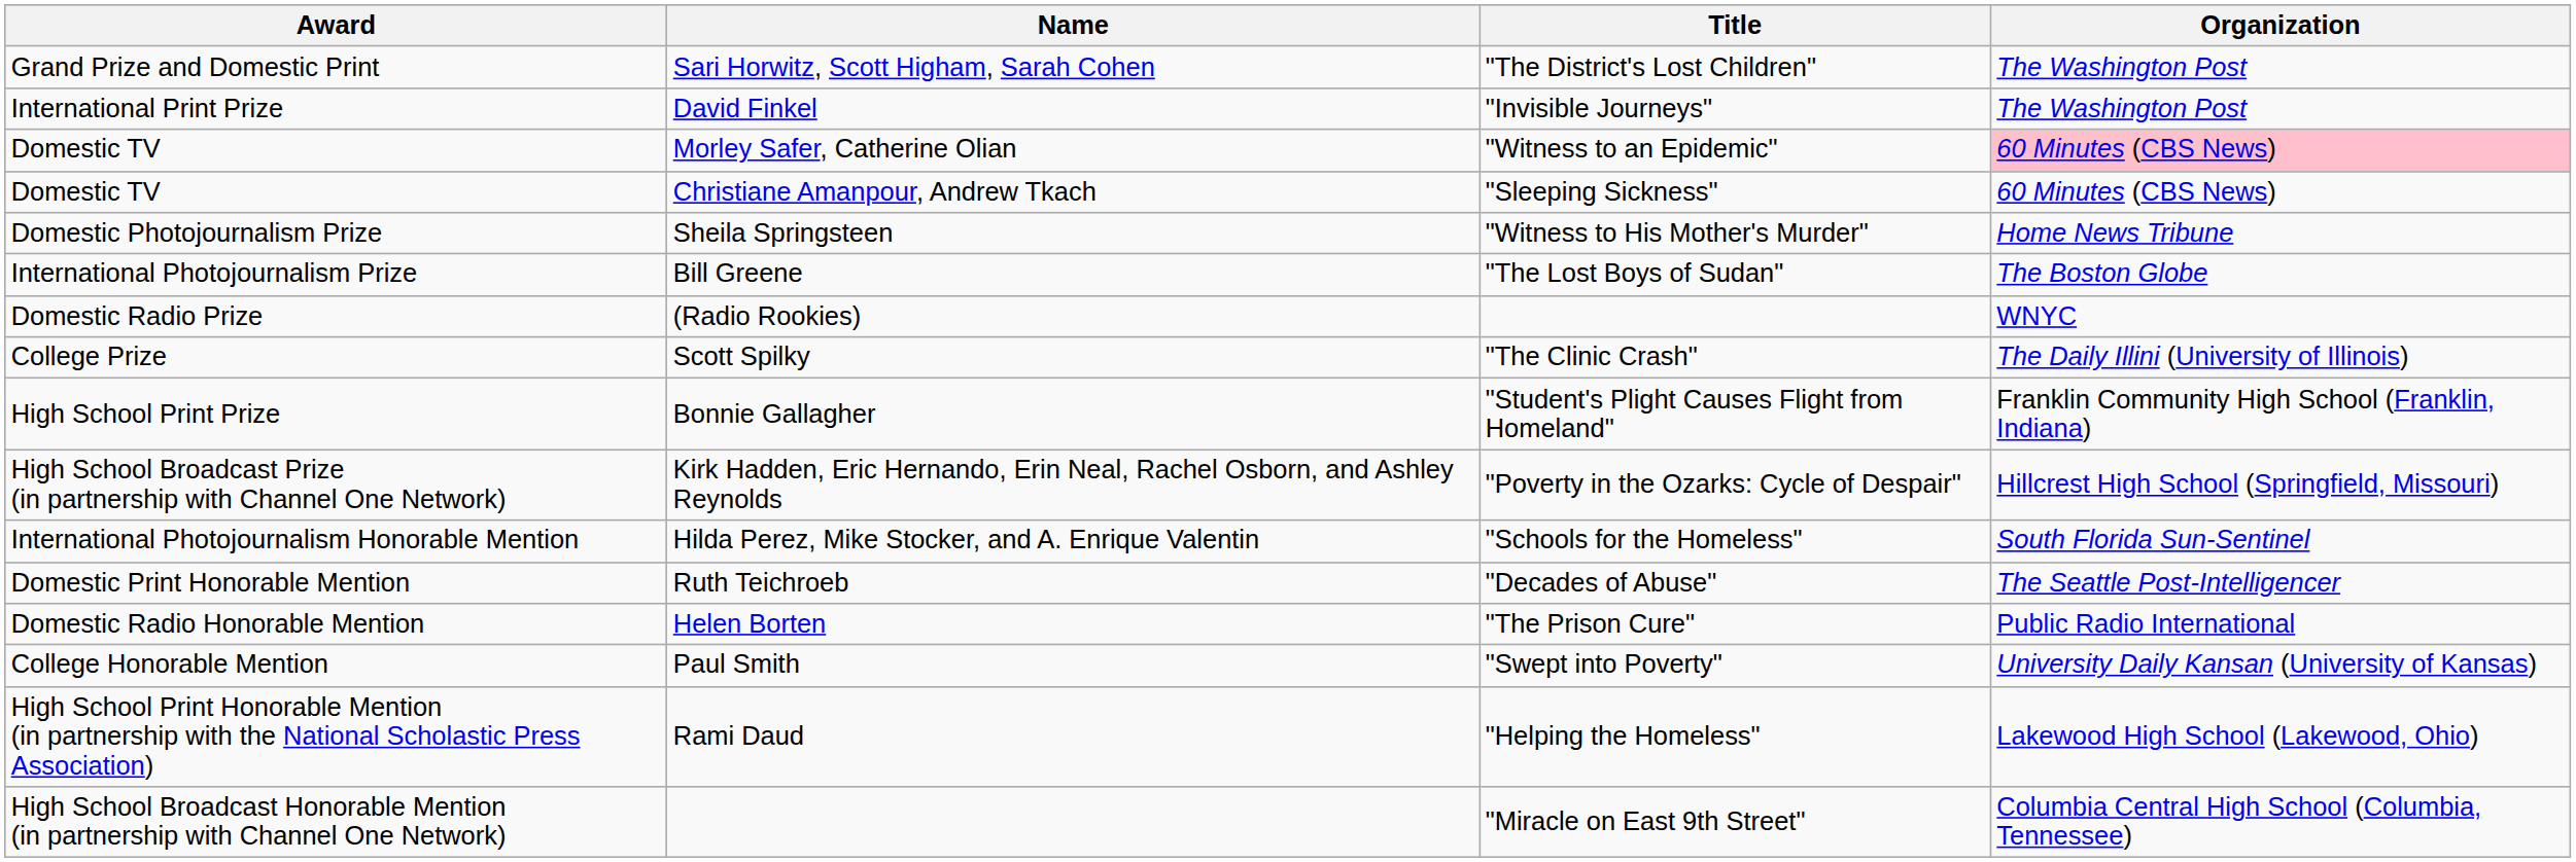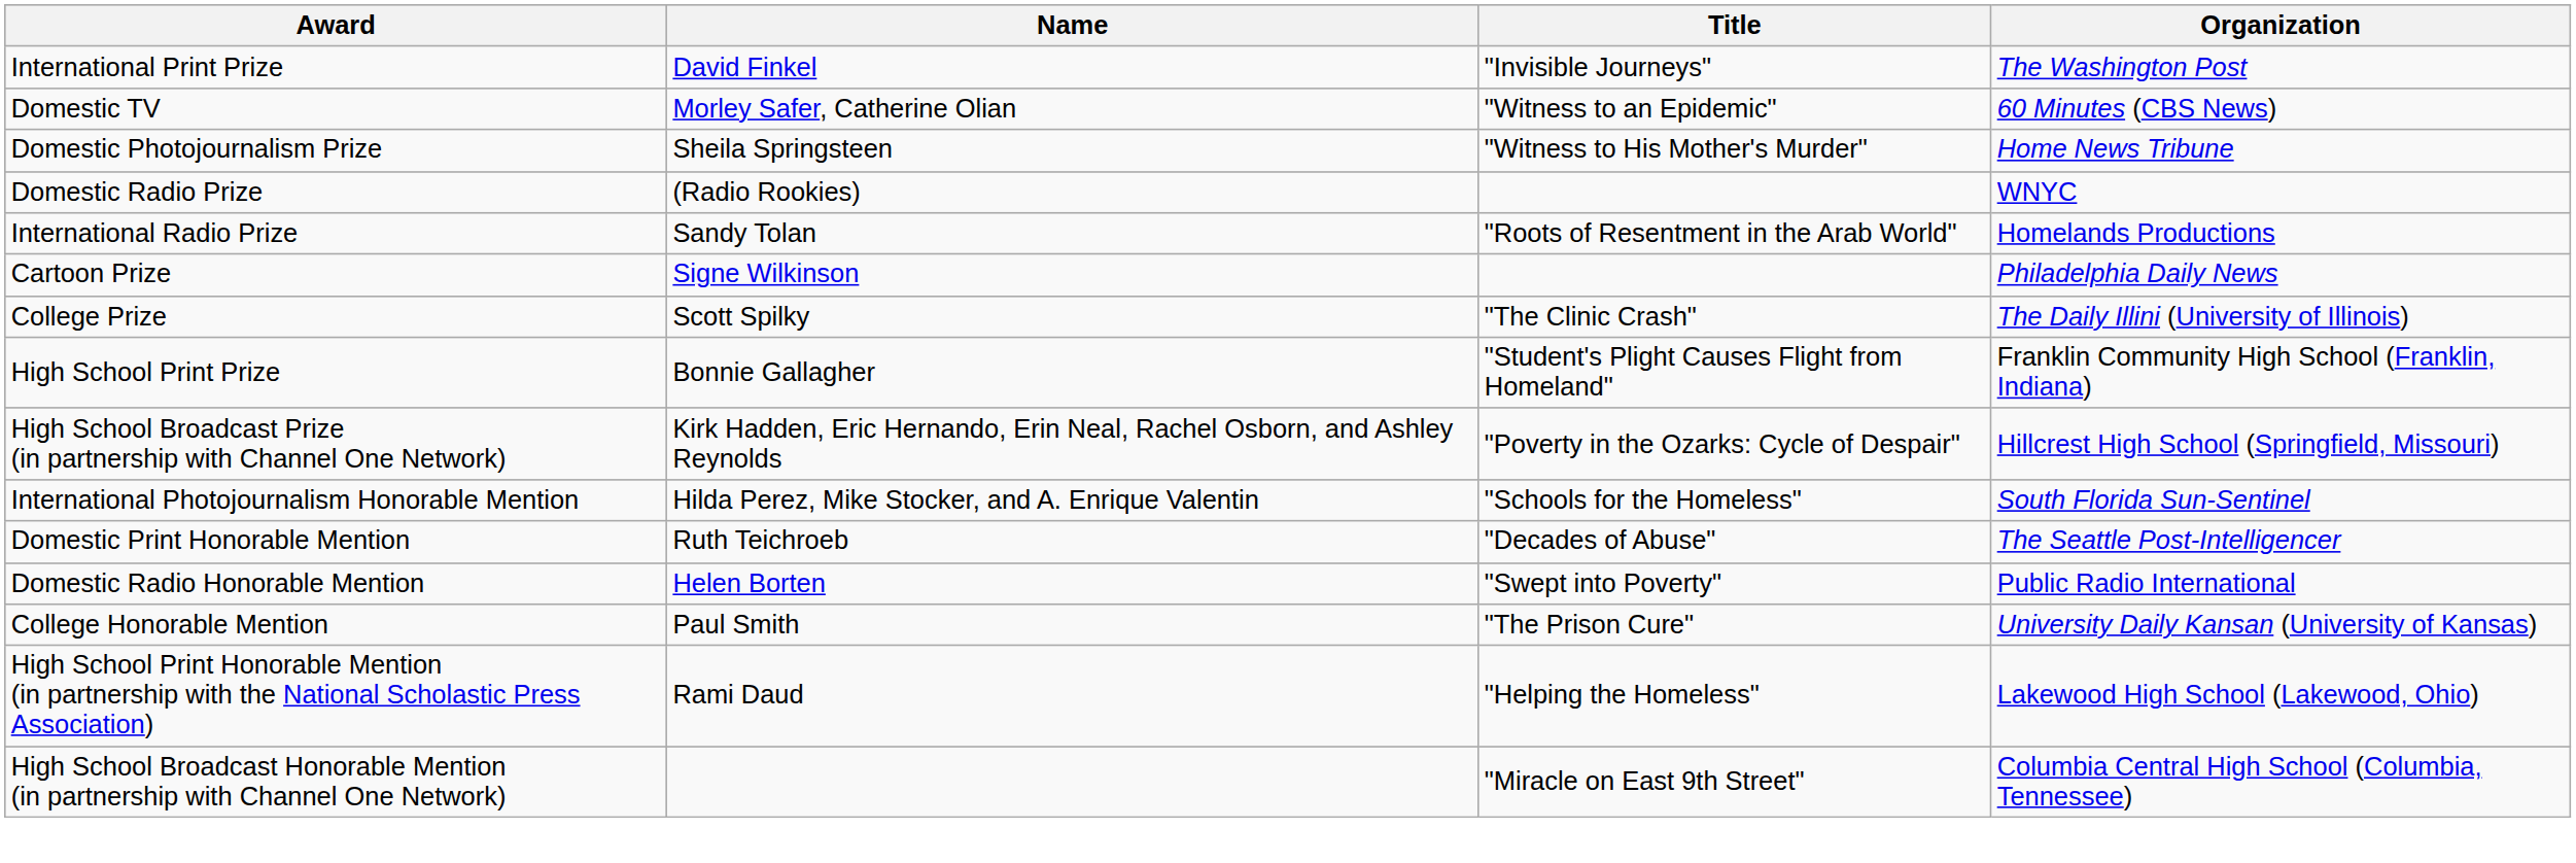- row: Grand Prize and Domestic Print | Sari Horwitz, Scott Higham, Sarah Cohen | "The District's Lost Children" | The Washington Post
Morley Safer, Catherine Olian | Organization: pink background -> no background
- row: Domestic TV | Christiane Amanpour, Andrew Tkach | "Sleeping Sickness" | 60 Minutes (CBS News)
- row: International Photojournalism Prize | Bill Greene | "The Lost Boys of Sudan" | The Boston Globe
+ row: International Radio Prize | Sandy Tolan | "Roots of Resentment in the Arab World" | Homelands Productions
+ row: Cartoon Prize | Signe Wilkinson | Philadelphia Daily News
Helen Borten | Title: "The Prison Cure" -> "Swept into Poverty"
Paul Smith | Title: "Swept into Poverty" -> "The Prison Cure"
